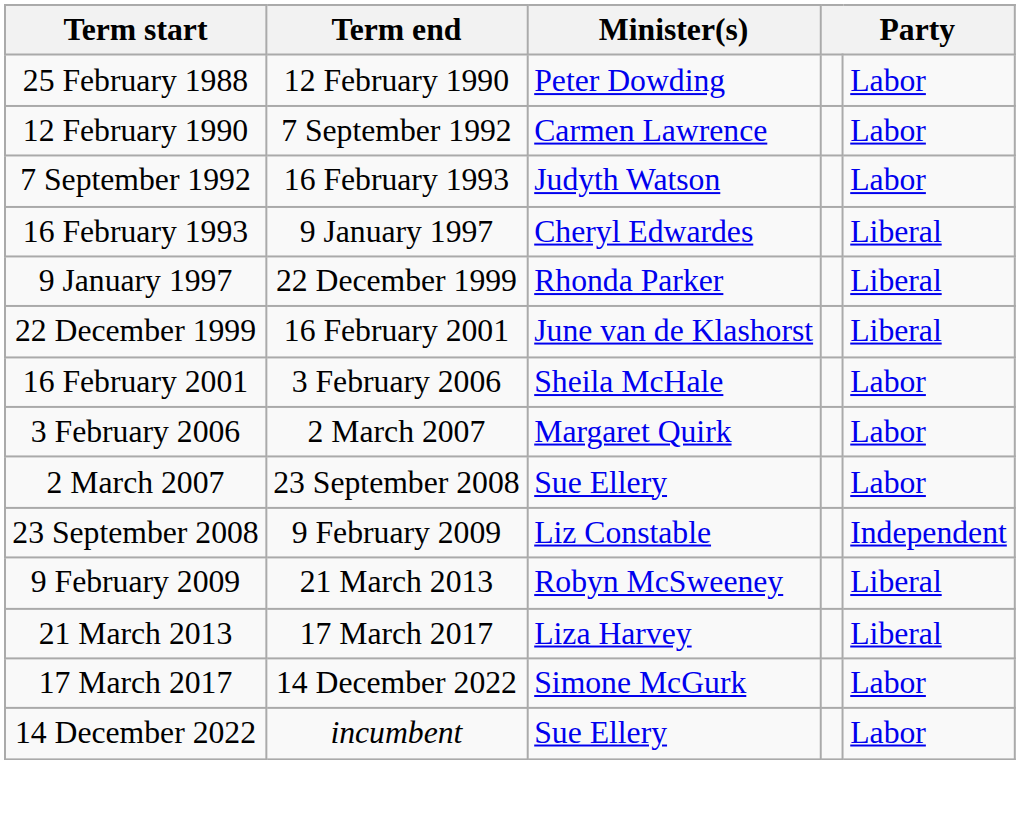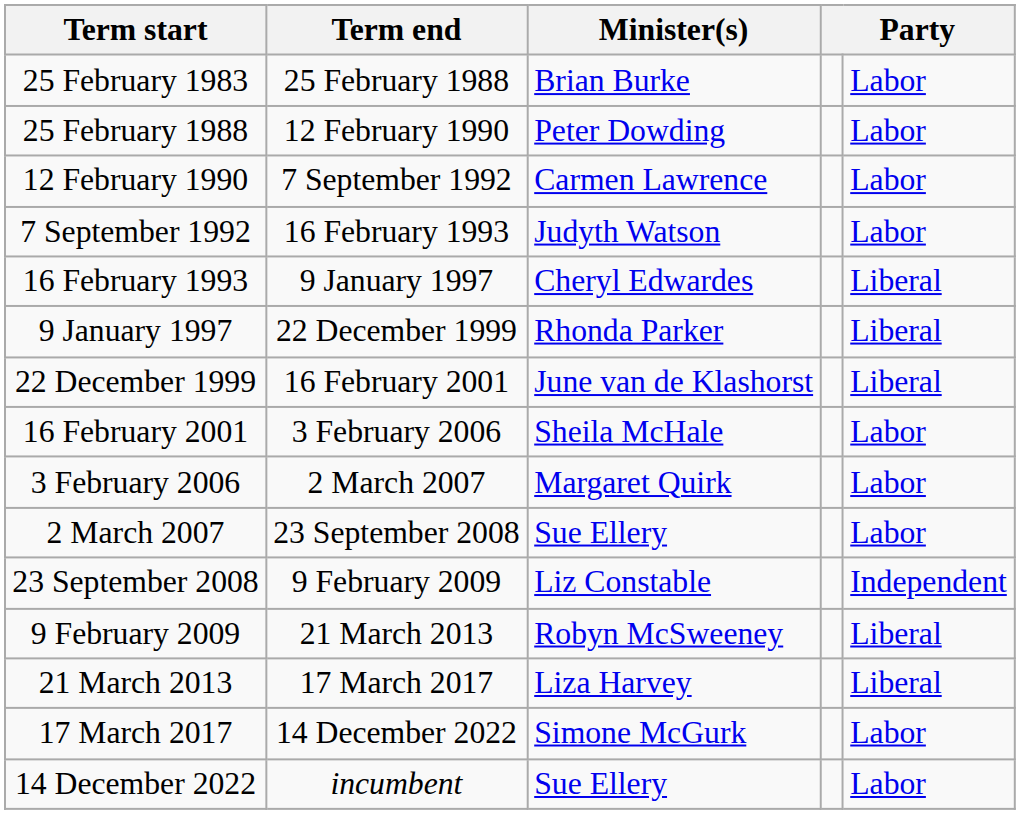+ row: 25 February 1983 | 25 February 1988 | Brian Burke | Labor
